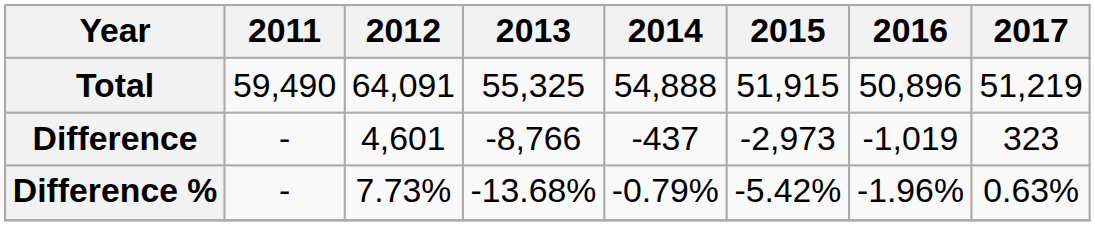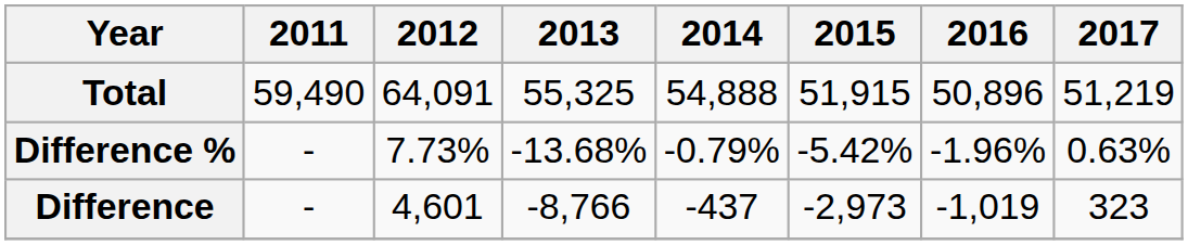rows swapped: Difference <-> Difference %
